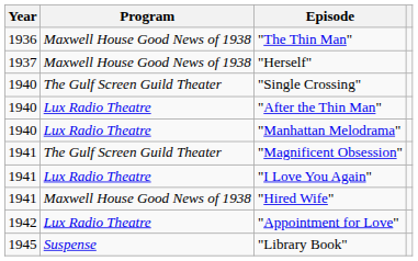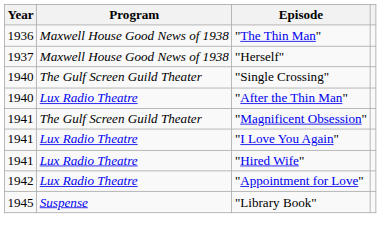- row: 1940 | Lux Radio Theatre | "Manhattan Melodrama"
"Hired Wife" | Program: Maxwell House Good News of 1938 -> Lux Radio Theatre
